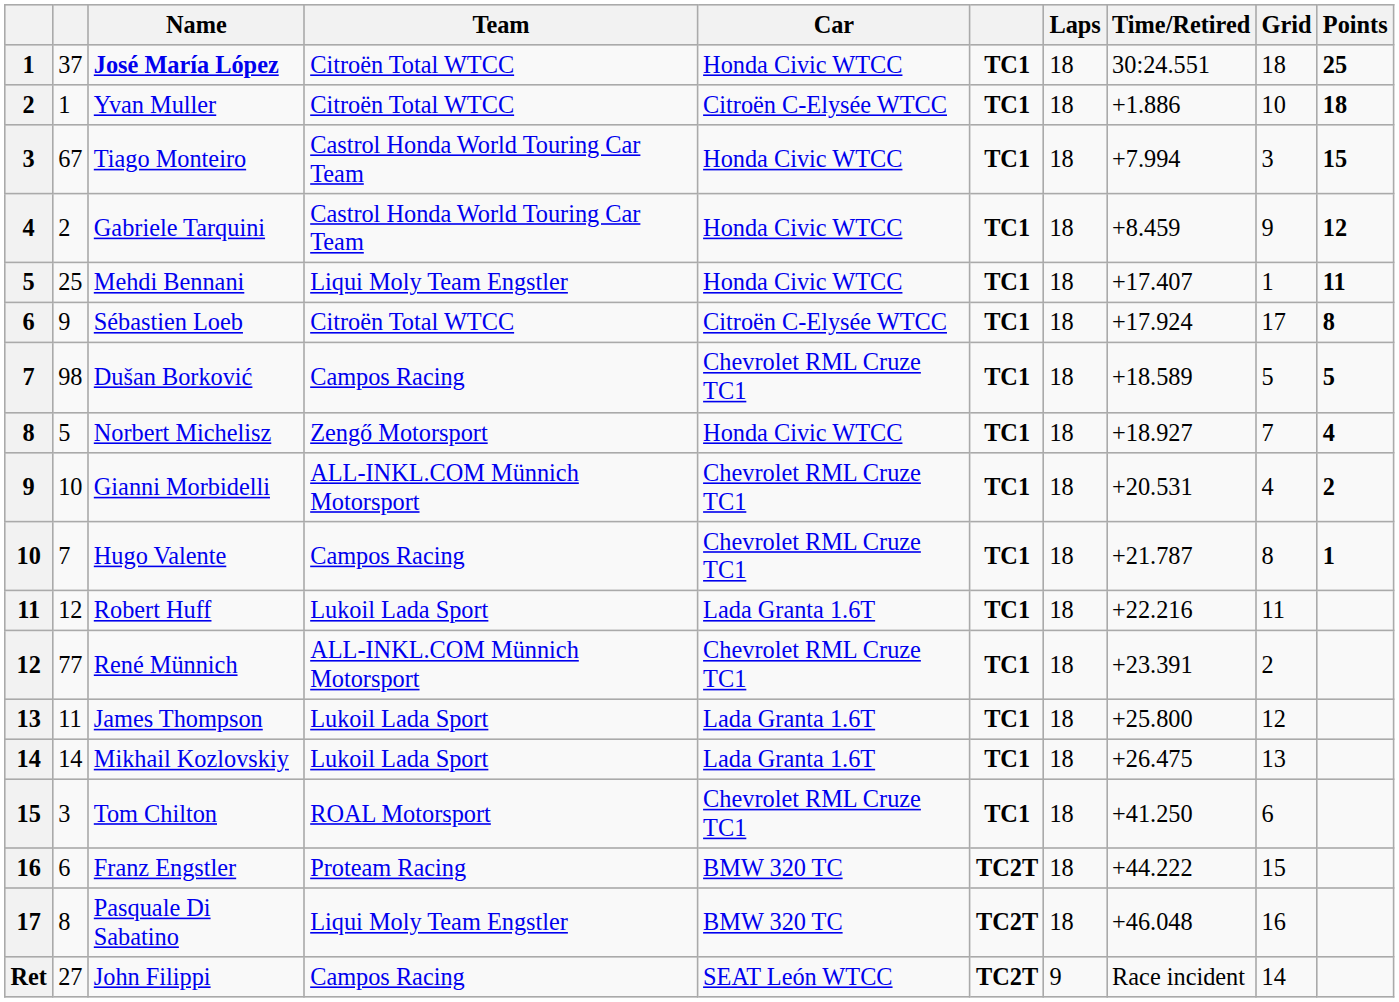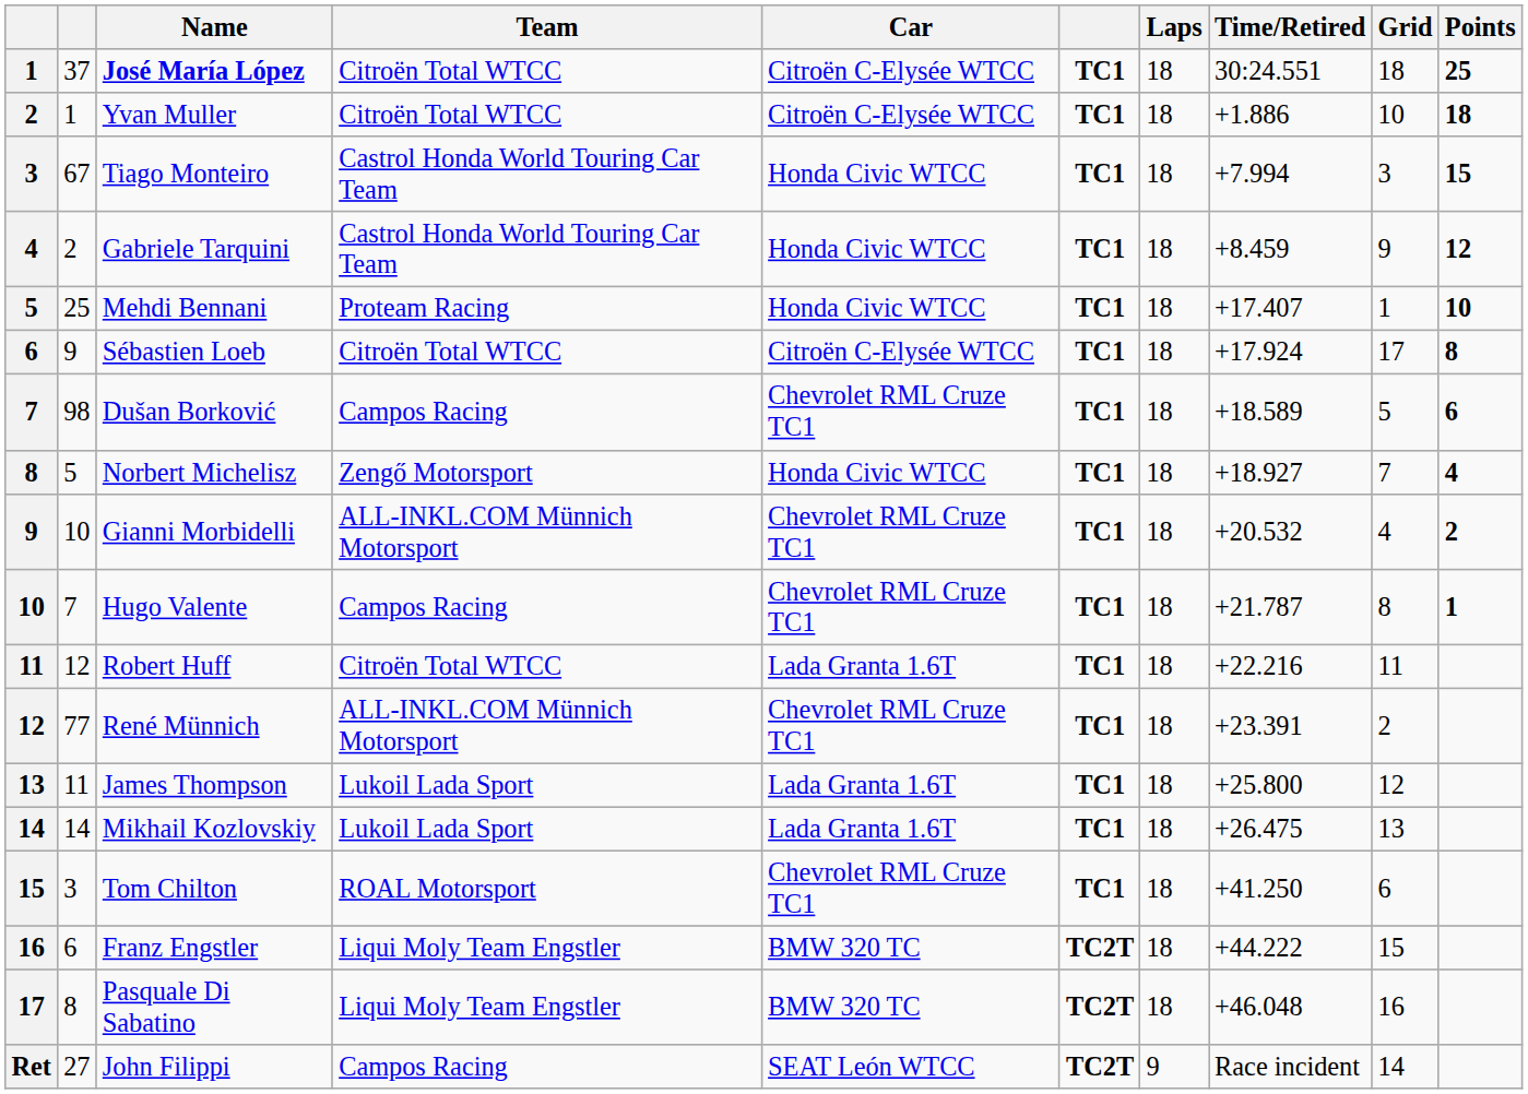José María López | Car: Honda Civic WTCC -> Citroën C-Elysée WTCC
Mehdi Bennani | Team: Liqui Moly Team Engstler -> Proteam Racing
Mehdi Bennani | Points: 11 -> 10
Dušan Borković | Points: 5 -> 6
Gianni Morbidelli | Time/Retired: +20.531 -> +20.532
Robert Huff | Team: Lukoil Lada Sport -> Citroën Total WTCC
Franz Engstler | Team: Proteam Racing -> Liqui Moly Team Engstler
